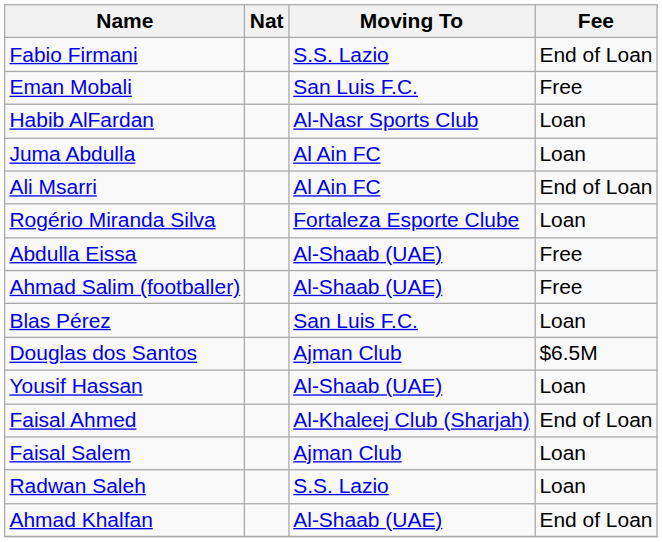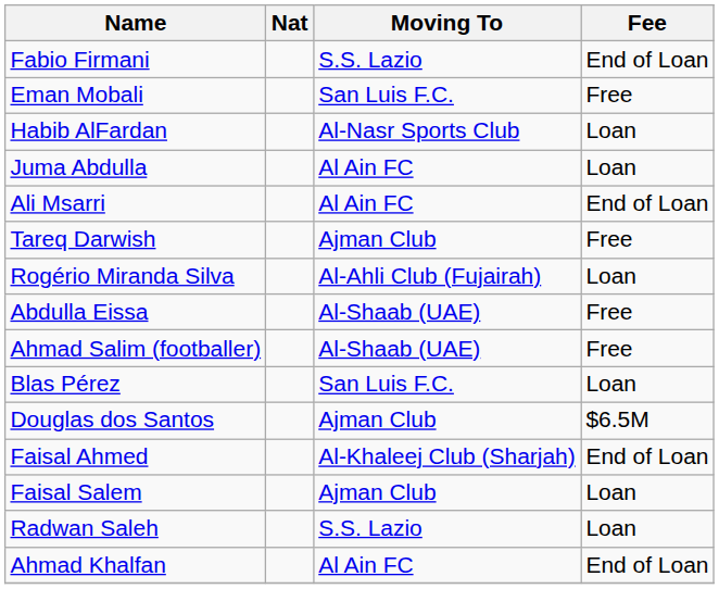+ row: Tareq Darwish | Ajman Club | Free
Rogério Miranda Silva | Moving To: Fortaleza Esporte Clube -> Al-Ahli Club (Fujairah)
- row: Yousif Hassan | Al-Shaab (UAE) | Loan
Ahmad Khalfan | Moving To: Al-Shaab (UAE) -> Al Ain FC
